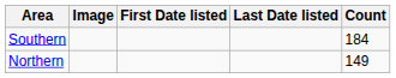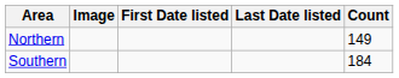rows swapped: Northern <-> Southern
